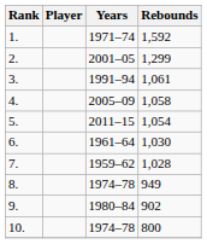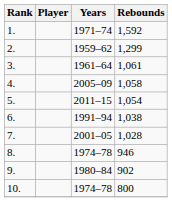2. | Years: 2001–05 -> 1959–62
3. | Years: 1991–94 -> 1961–64
6. | Years: 1961–64 -> 1991–94
6. | Rebounds: 1,030 -> 1,038
7. | Years: 1959–62 -> 2001–05
8. | Rebounds: 949 -> 946
